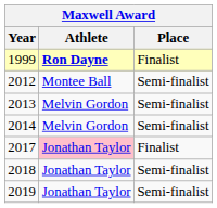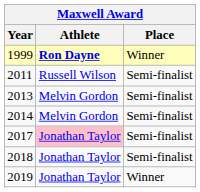1999 | Place: Finalist -> Winner
+ row: 2011 | Russell Wilson | Semi-finalist
- row: 2012 | Montee Ball | Semi-finalist
2017 | Place: Finalist -> Semi-finalist
2019 | Place: Semi-finalist -> Winner
